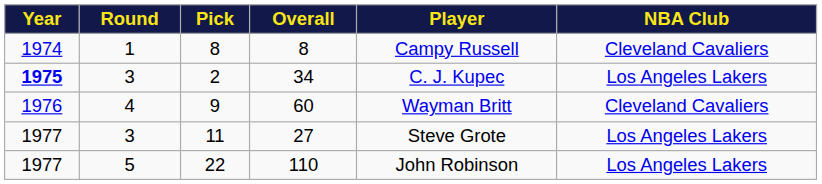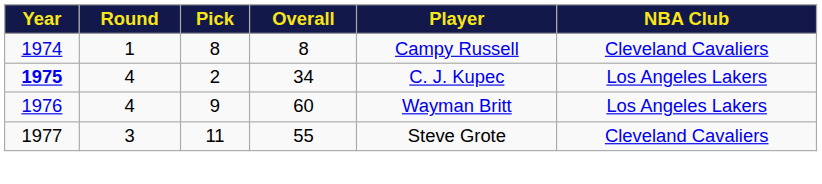2 | Round: 3 -> 4
9 | NBA Club: Cleveland Cavaliers -> Los Angeles Lakers
11 | Overall: 27 -> 55
11 | NBA Club: Los Angeles Lakers -> Cleveland Cavaliers
- row: 1977 | 5 | 22 | 110 | John Robinson | Los Angeles Lakers
